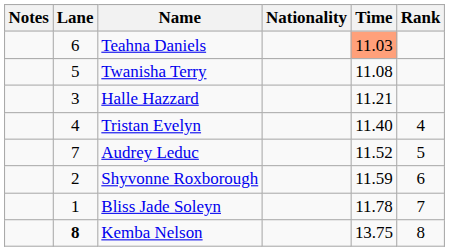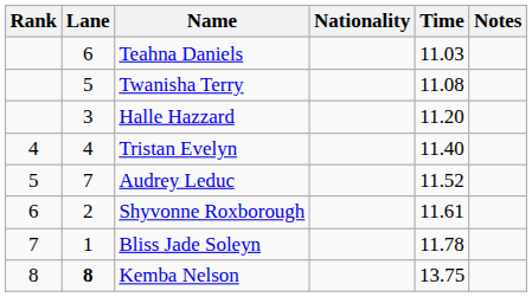columns swapped: Rank <-> Notes
Teahna Daniels | Time: lightsalmon background -> no background
Halle Hazzard | Time: 11.21 -> 11.20
Shyvonne Roxborough | Time: 11.59 -> 11.61
